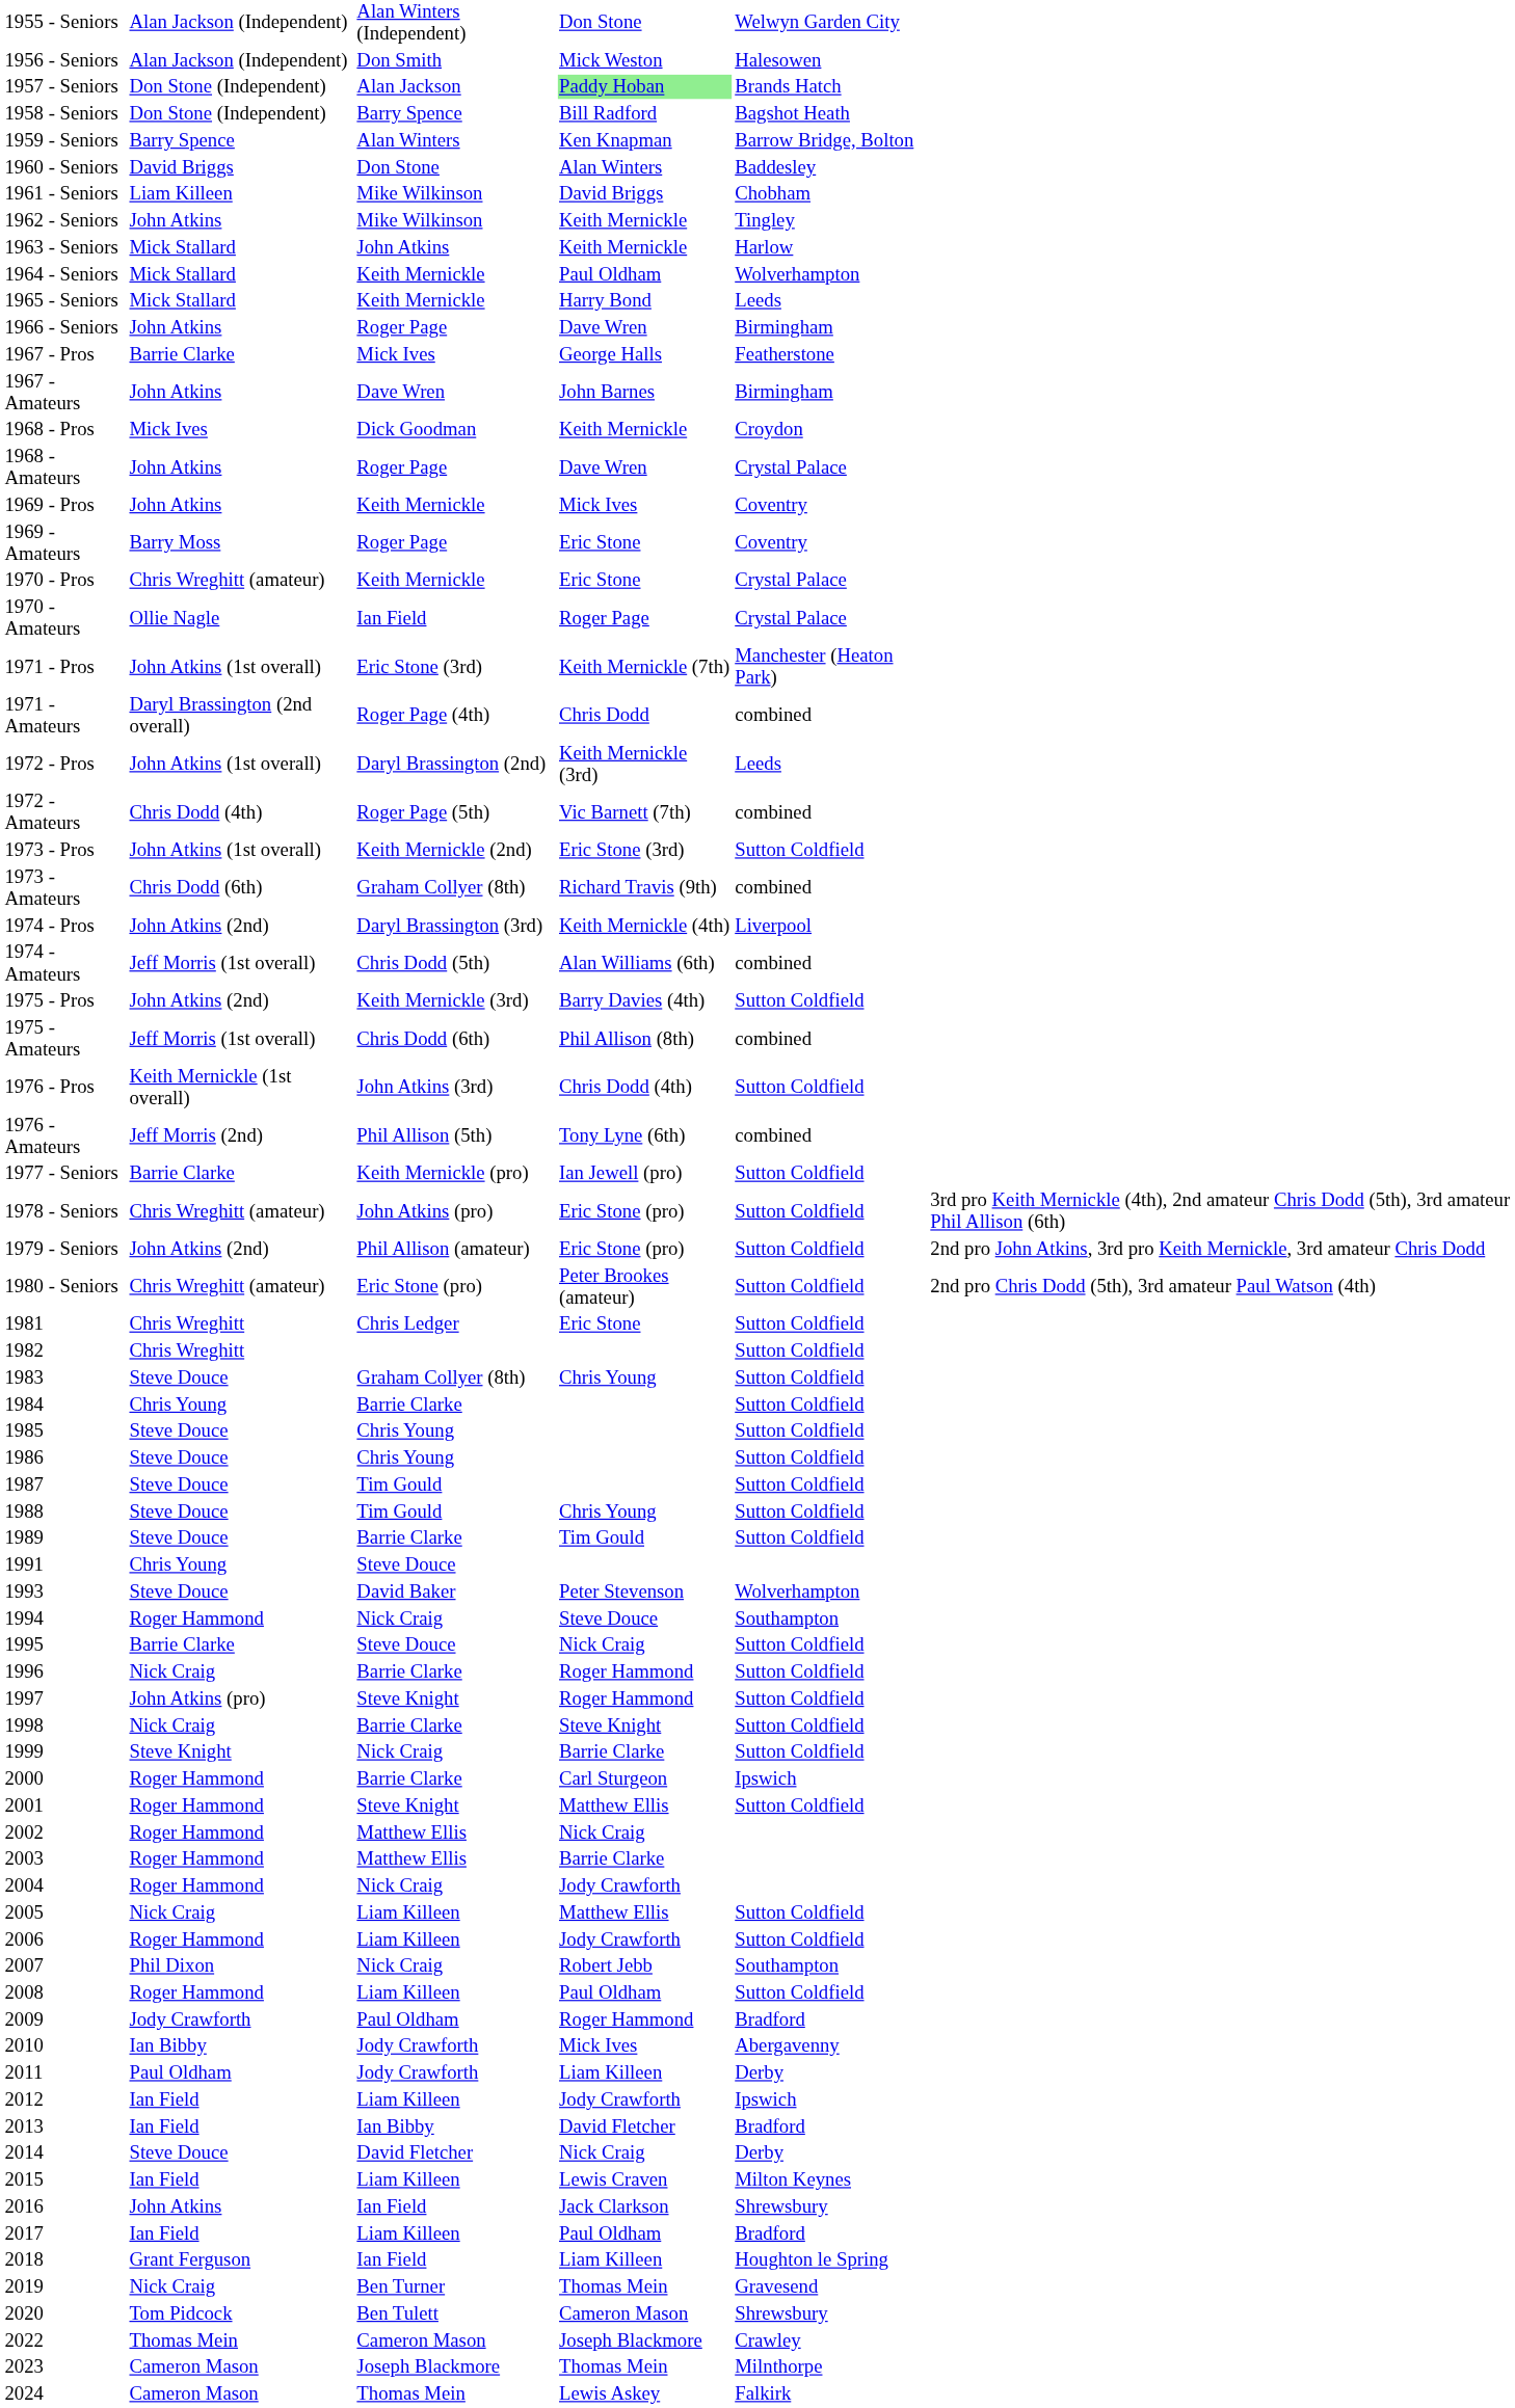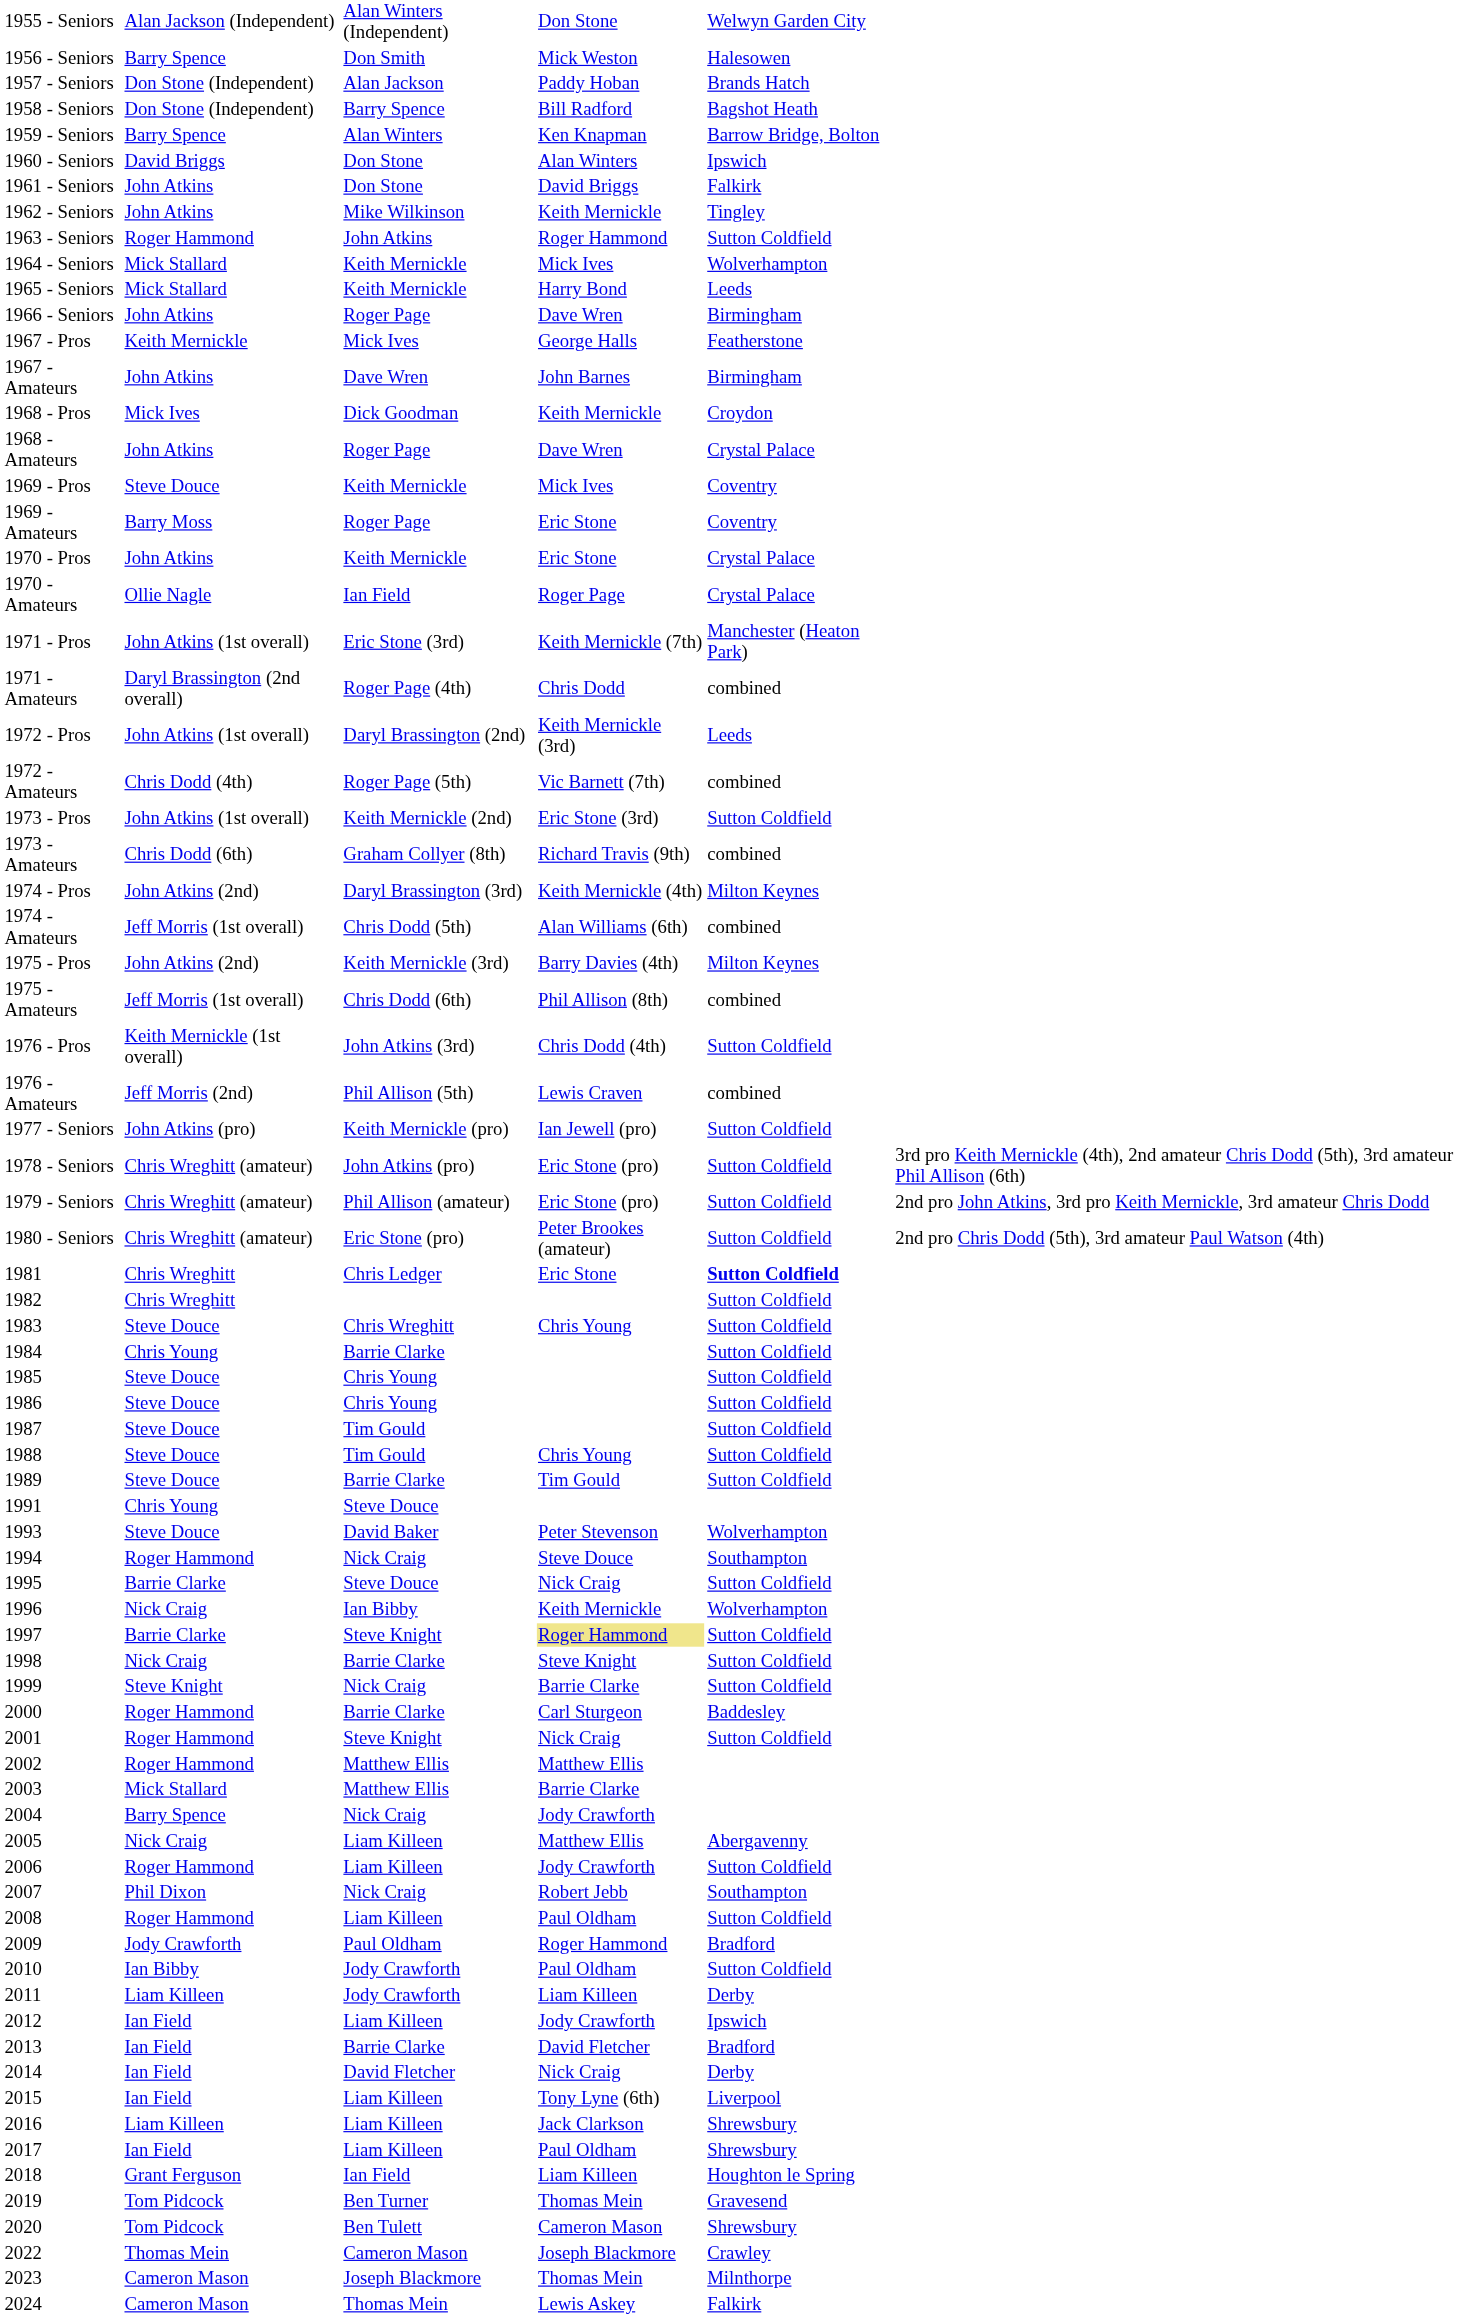1956 - Seniors | column 2: Alan Jackson (Independent) -> Barry Spence
1957 - Seniors | column 4: lightgreen background -> no background
1960 - Seniors | column 5: Baddesley -> Ipswich
1961 - Seniors | column 2: Liam Killeen -> John Atkins
1961 - Seniors | column 3: Mike Wilkinson -> Don Stone
1961 - Seniors | column 5: Chobham -> Falkirk
1963 - Seniors | column 2: Mick Stallard -> Roger Hammond
1963 - Seniors | column 4: Keith Mernickle -> Roger Hammond
1963 - Seniors | column 5: Harlow -> Sutton Coldfield
1964 - Seniors | column 4: Paul Oldham -> Mick Ives
1967 - Pros | column 2: Barrie Clarke -> Keith Mernickle
1969 - Pros | column 2: John Atkins -> Steve Douce
1970 - Pros | column 2: Chris Wreghitt (amateur) -> John Atkins
1974 - Pros | column 5: Liverpool -> Milton Keynes
1975 - Pros | column 5: Sutton Coldfield -> Milton Keynes
1976 - Amateurs | column 4: Tony Lyne (6th) -> Lewis Craven
1977 - Seniors | column 2: Barrie Clarke -> John Atkins (pro)
1979 - Seniors | column 2: John Atkins (2nd) -> Chris Wreghitt (amateur)
1981 | column 5: normal -> bold
1983 | column 3: Graham Collyer (8th) -> Chris Wreghitt
1996 | column 3: Barrie Clarke -> Ian Bibby
1996 | column 4: Roger Hammond -> Keith Mernickle
1996 | column 5: Sutton Coldfield -> Wolverhampton
1997 | column 2: John Atkins (pro) -> Barrie Clarke
1997 | column 4: no background -> khaki background
2000 | column 5: Ipswich -> Baddesley
2001 | column 4: Matthew Ellis -> Nick Craig
2002 | column 4: Nick Craig -> Matthew Ellis
2003 | column 2: Roger Hammond -> Mick Stallard
2004 | column 2: Roger Hammond -> Barry Spence
2005 | column 5: Sutton Coldfield -> Abergavenny
2010 | column 4: Mick Ives -> Paul Oldham
2010 | column 5: Abergavenny -> Sutton Coldfield
2011 | column 2: Paul Oldham -> Liam Killeen
2013 | column 3: Ian Bibby -> Barrie Clarke
2014 | column 2: Steve Douce -> Ian Field
2015 | column 4: Lewis Craven -> Tony Lyne (6th)
2015 | column 5: Milton Keynes -> Liverpool
2016 | column 2: John Atkins -> Liam Killeen
2016 | column 3: Ian Field -> Liam Killeen
2017 | column 5: Bradford -> Shrewsbury
2019 | column 2: Nick Craig -> Tom Pidcock
